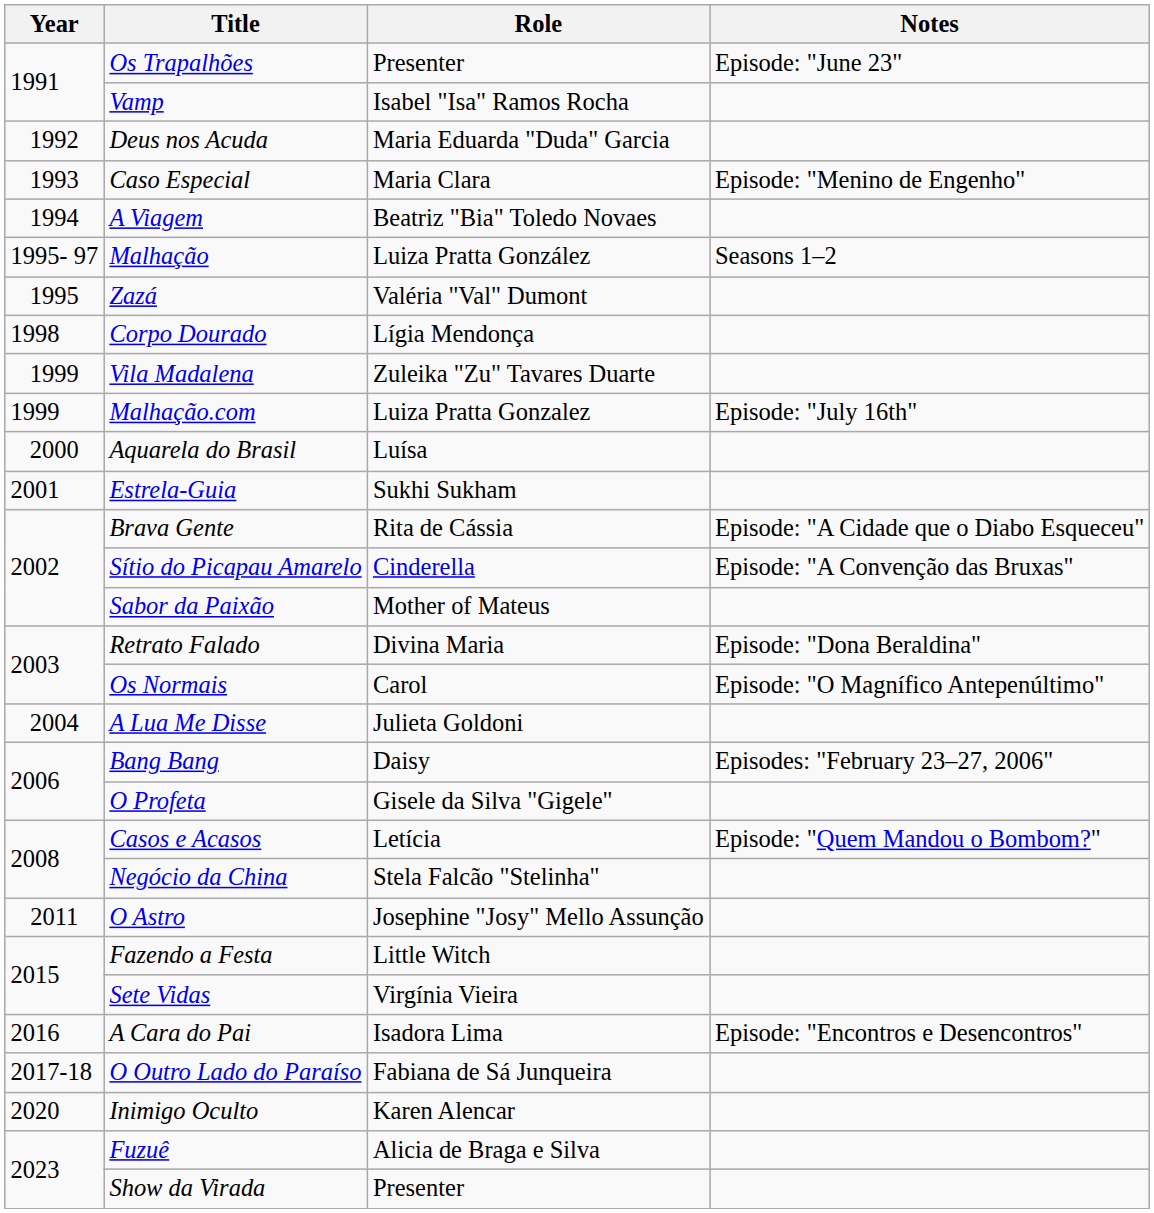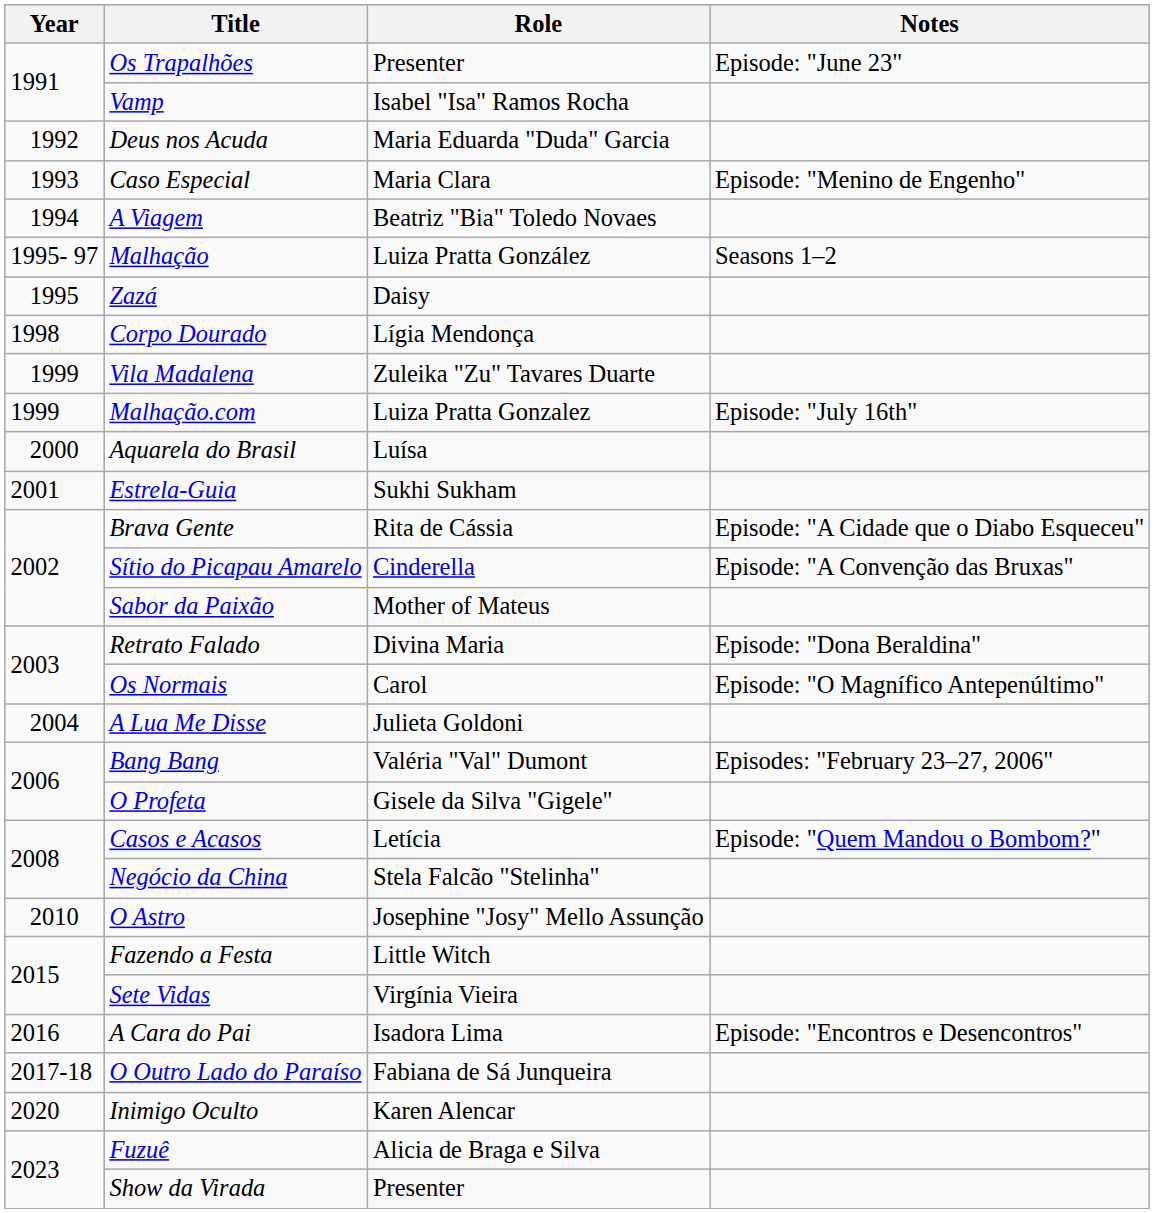Zazá | Role: Valéria "Val" Dumont -> Daisy
Bang Bang | Role: Daisy -> Valéria "Val" Dumont
O Astro | Year: 2011 -> 2010
